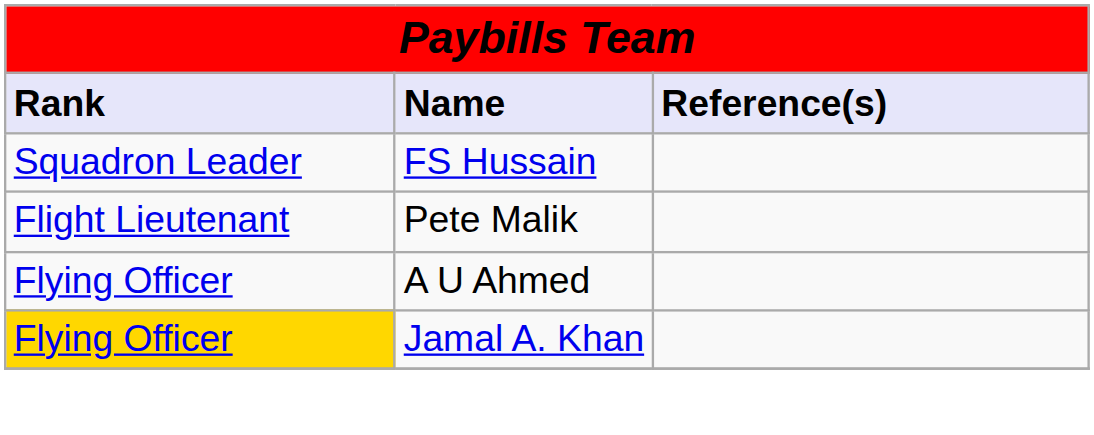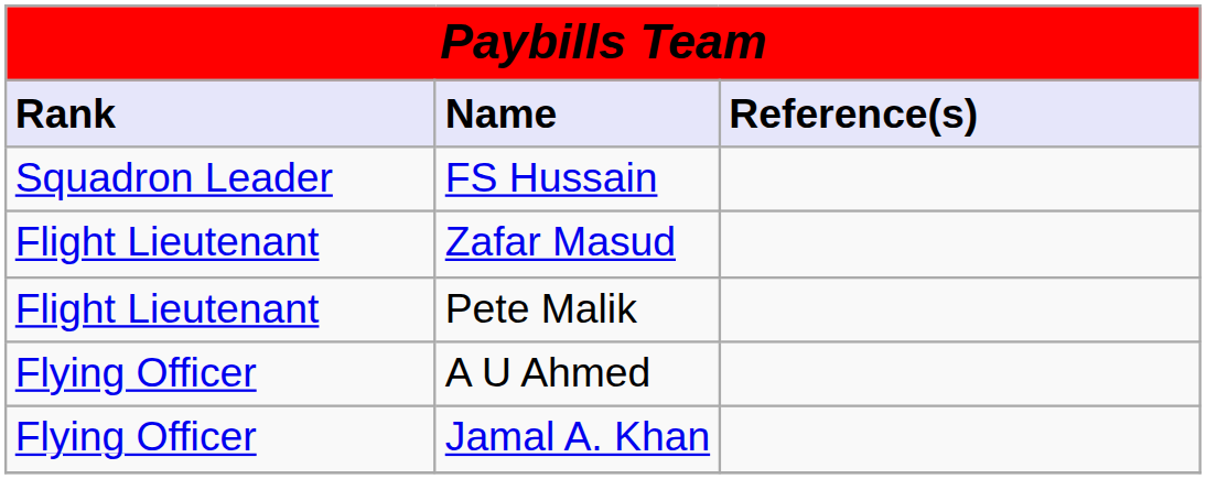+ row: Flight Lieutenant | Zafar Masud
Jamal A. Khan | Rank: gold background -> no background
